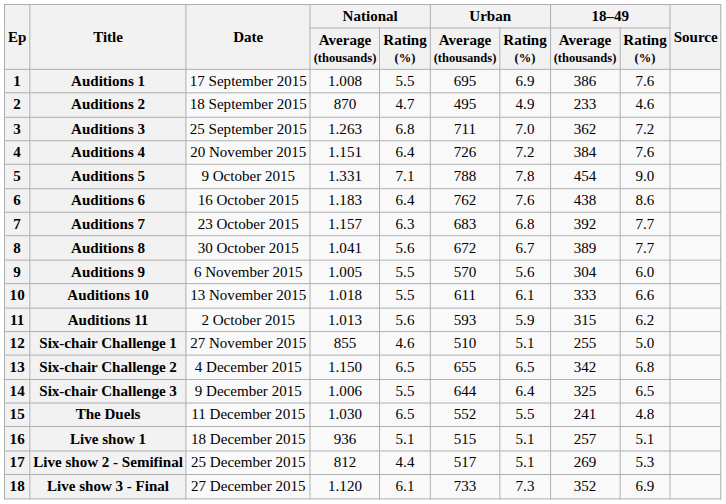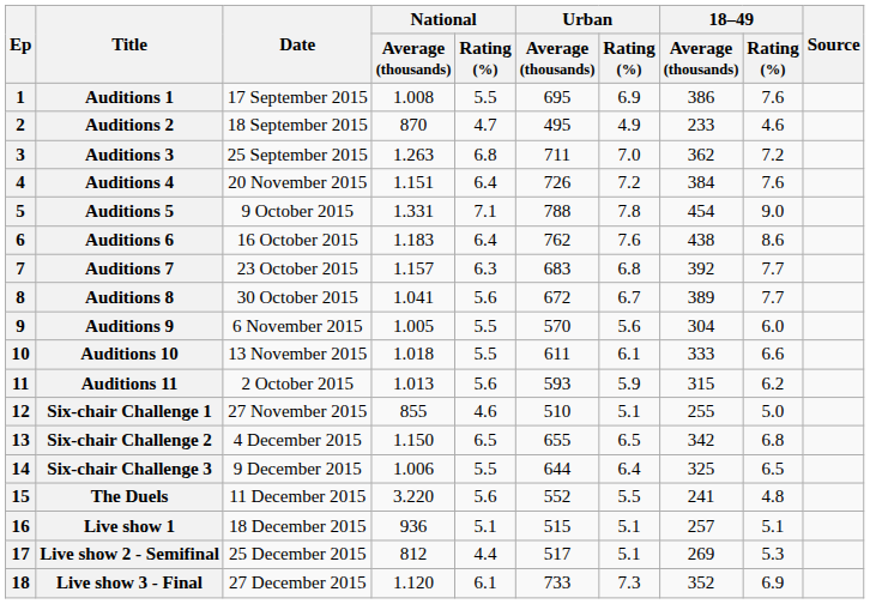The Duels | National / Average (thousands): 1.030 -> 3.220
The Duels | National / Rating (%): 6.5 -> 5.6
